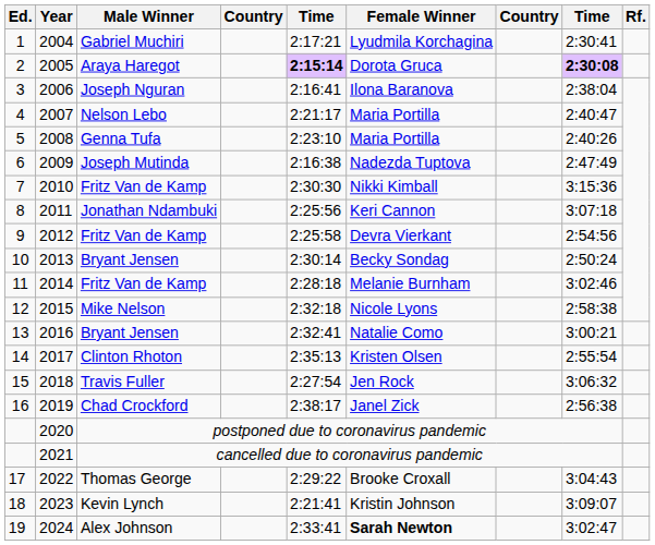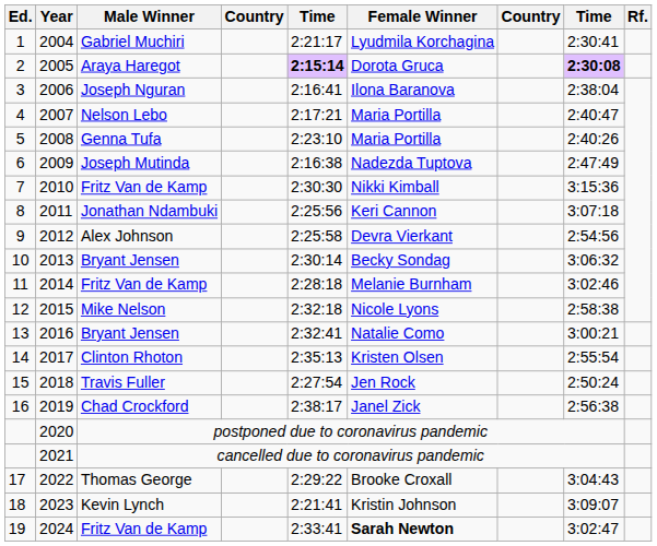2004 | column 5: 2:17:21 -> 2:21:17
2007 | column 5: 2:21:17 -> 2:17:21
2012 | Male Winner: Fritz Van de Kamp -> Alex Johnson
2013 | column 8: 2:50:24 -> 3:06:32
2018 | column 8: 3:06:32 -> 2:50:24
2024 | Male Winner: Alex Johnson -> Fritz Van de Kamp
